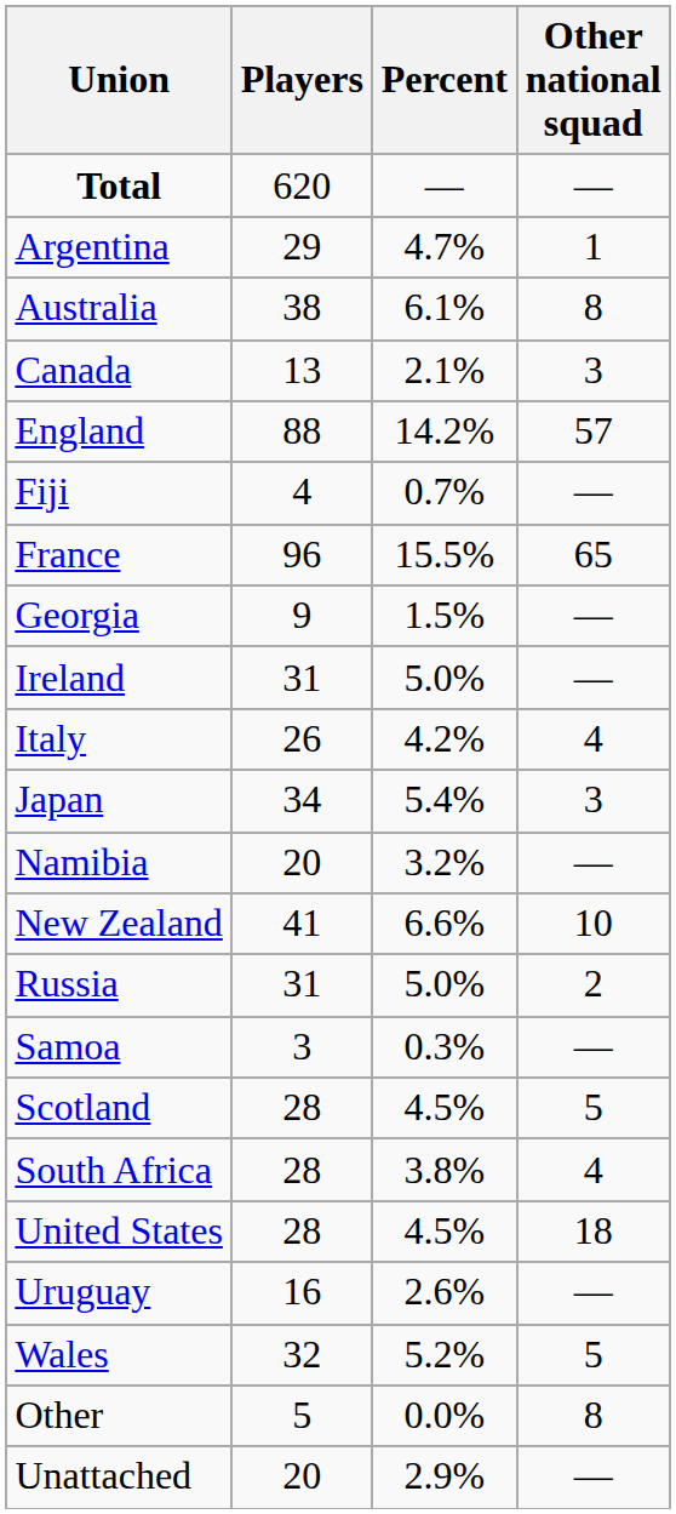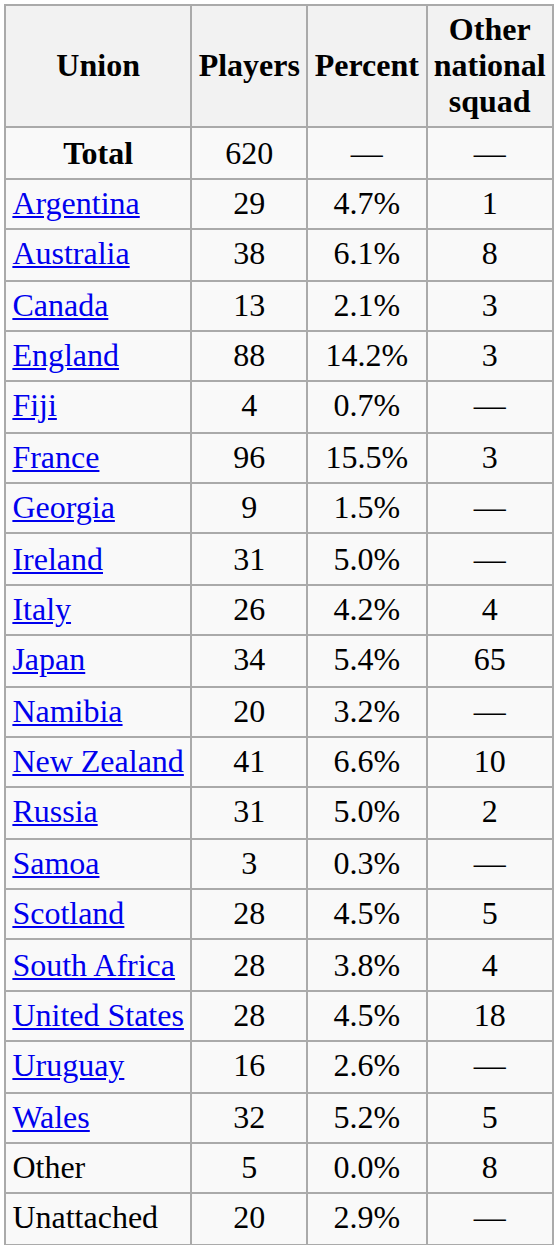England | Other national squad: 57 -> 3
France | Other national squad: 65 -> 3
Japan | Other national squad: 3 -> 65
